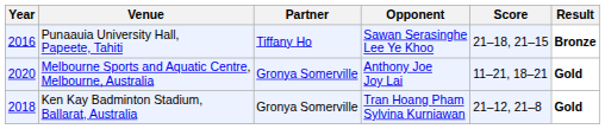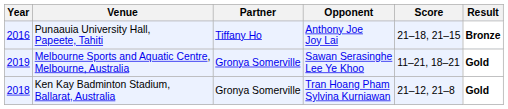Punaauia University Hall, Papeete, Tahiti | Opponent: Sawan Serasinghe Lee Ye Khoo -> Anthony Joe Joy Lai
Melbourne Sports and Aquatic Centre, Melbourne, Australia | Year: 2020 -> 2019
Melbourne Sports and Aquatic Centre, Melbourne, Australia | Opponent: Anthony Joe Joy Lai -> Sawan Serasinghe Lee Ye Khoo
